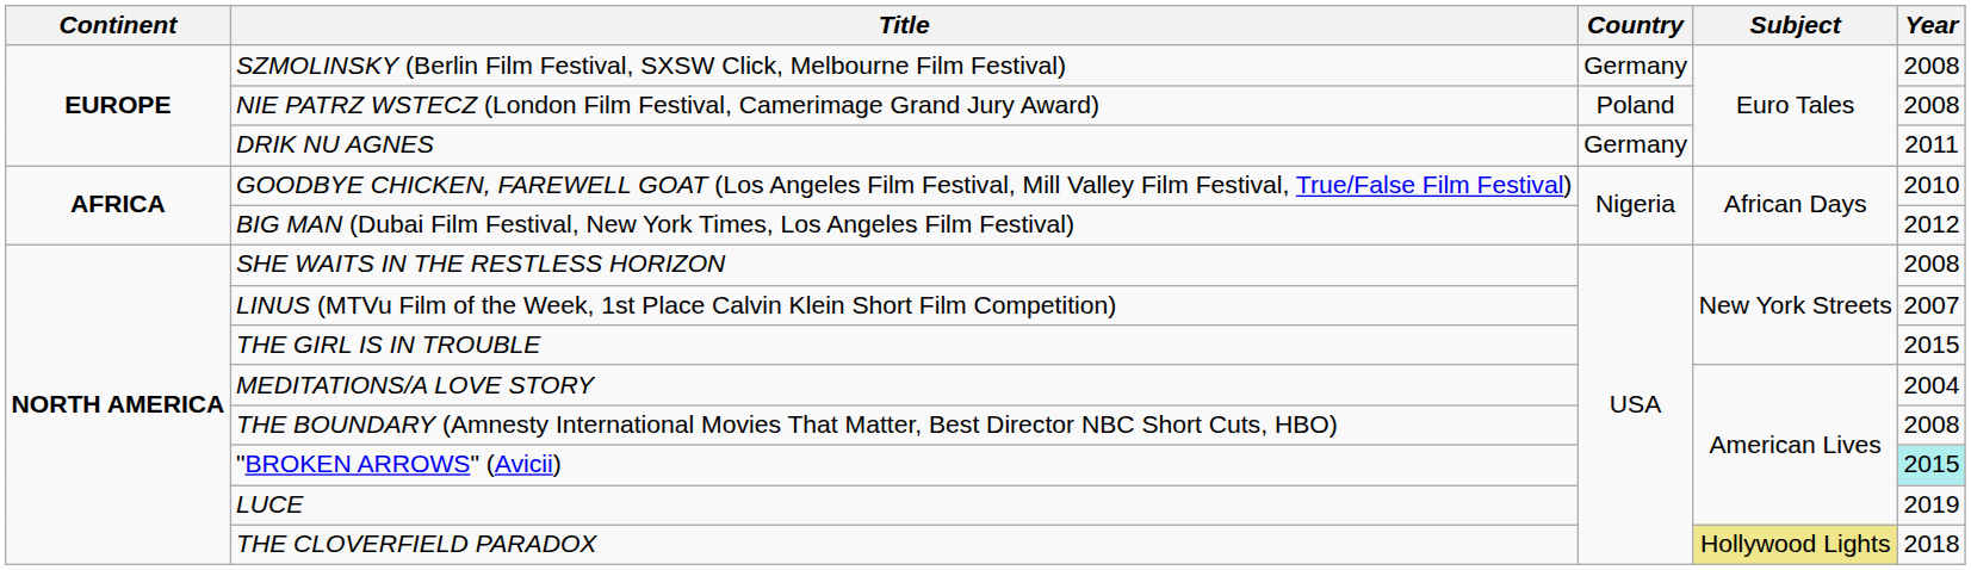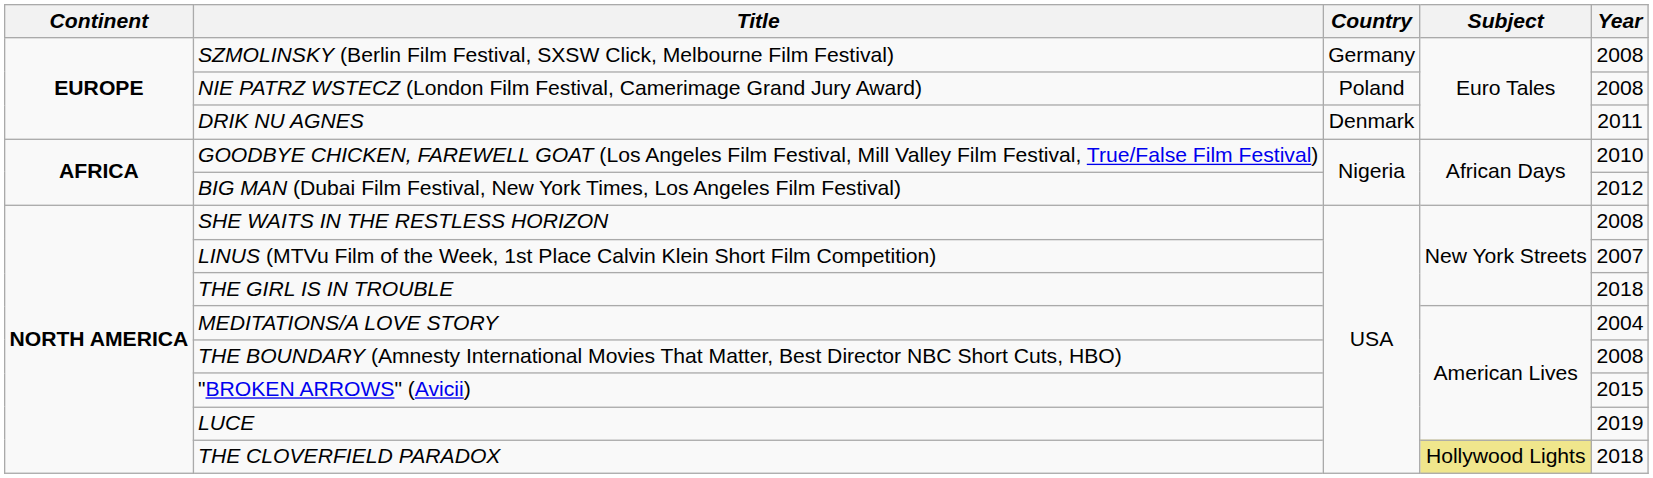DRIK NU AGNES | Country: Germany -> Denmark
THE GIRL IS IN TROUBLE | Year: 2015 -> 2018
"BROKEN ARROWS" (Avicii) | Year: paleturquoise background -> no background
